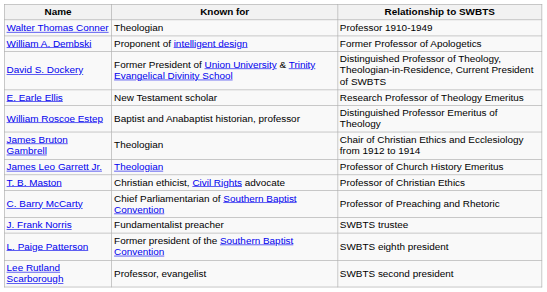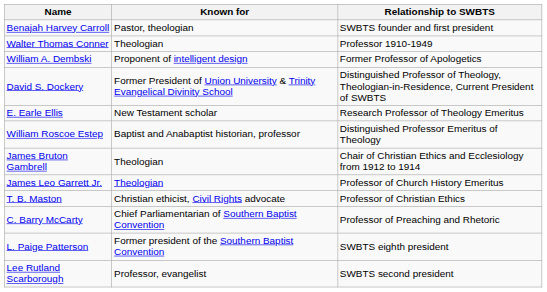+ row: Benajah Harvey Carroll | Pastor, theologian | SWBTS founder and first president
- row: J. Frank Norris | Fundamentalist preacher | SWBTS trustee
